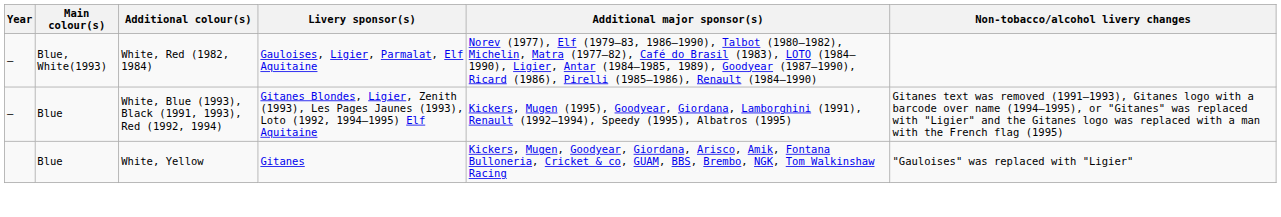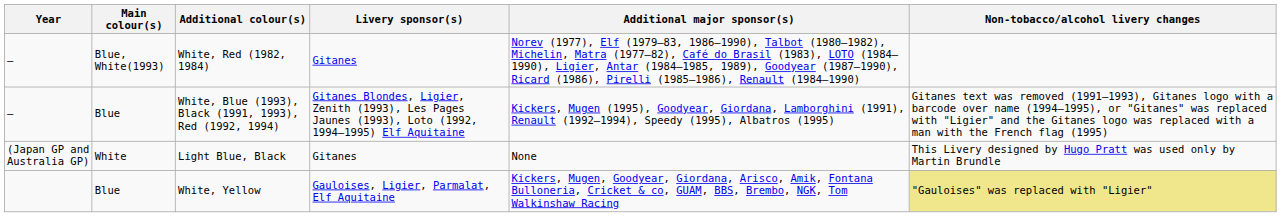White, Red (1982, 1984) | Livery sponsor(s): Gauloises, Ligier, Parmalat, Elf Aquitaine -> Gitanes
+ row: (Japan GP and Australia GP) | White | Light Blue, Black | Gitanes | None | This Livery designed by Hugo Pratt was used only by Martin Brundle
White, Yellow | Livery sponsor(s): Gitanes -> Gauloises, Ligier, Parmalat, Elf Aquitaine
White, Yellow | Non-tobacco/alcohol livery changes: no background -> khaki background
